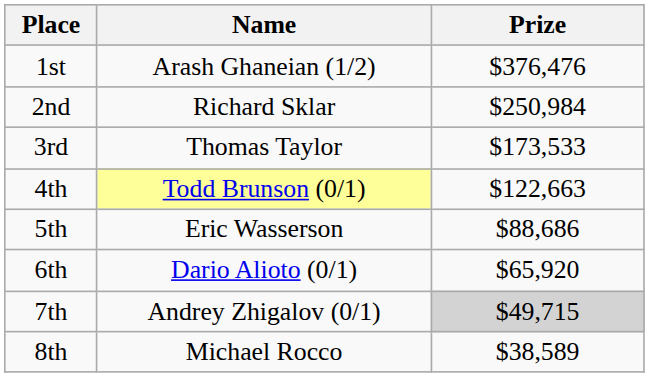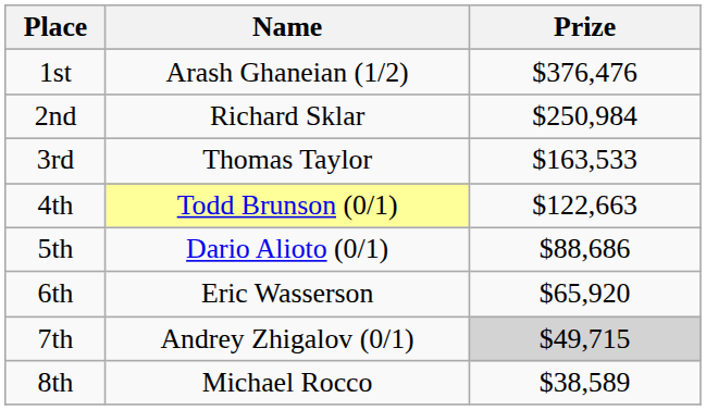3rd | Prize: $173,533 -> $163,533
5th | Name: Eric Wasserson -> Dario Alioto (0/1)
6th | Name: Dario Alioto (0/1) -> Eric Wasserson
